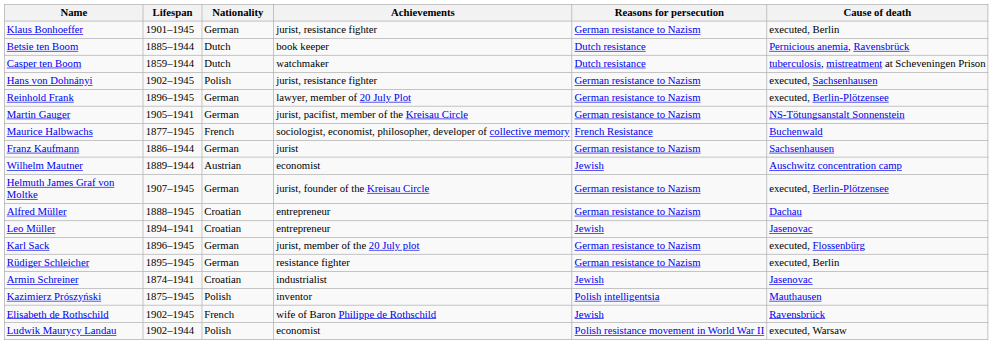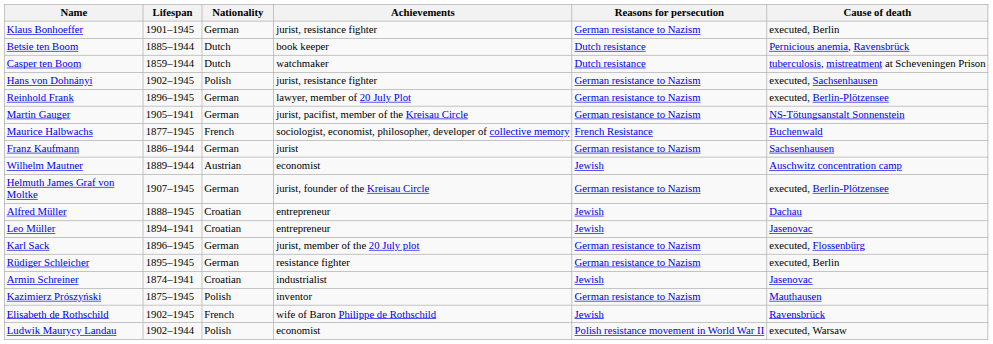Alfred Müller | Reasons for persecution: German resistance to Nazism -> Jewish
Kazimierz Prószyński | Reasons for persecution: Polish intelligentsia -> German resistance to Nazism
